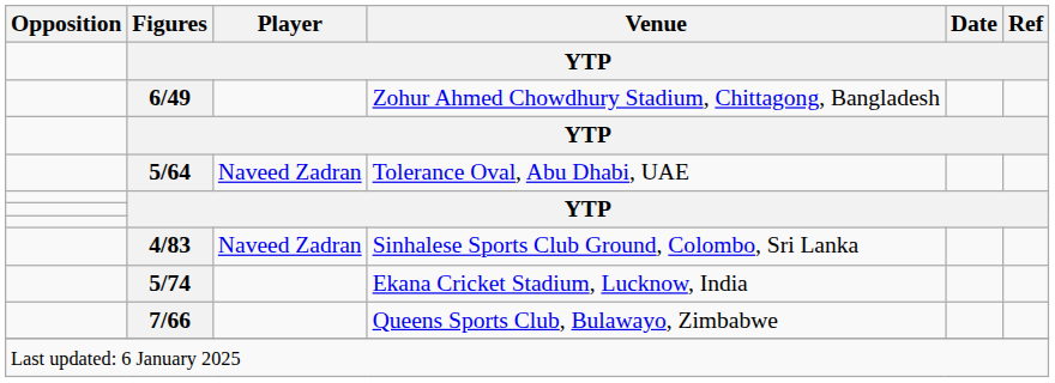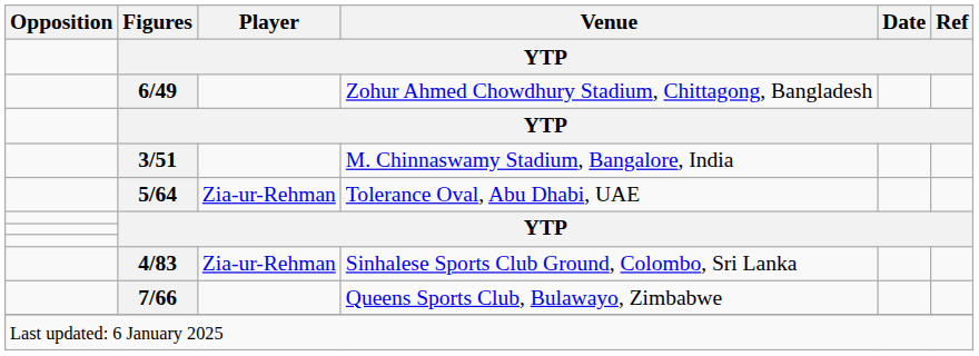+ row: 3/51 | M. Chinnaswamy Stadium, Bangalore, India
5/64 | Player: Naveed Zadran -> Zia-ur-Rehman
4/83 | Player: Naveed Zadran -> Zia-ur-Rehman
- row: 5/74 | Ekana Cricket Stadium, Lucknow, India
